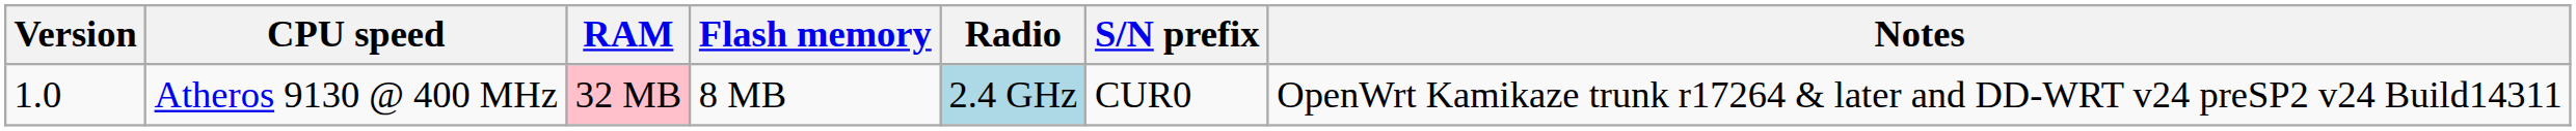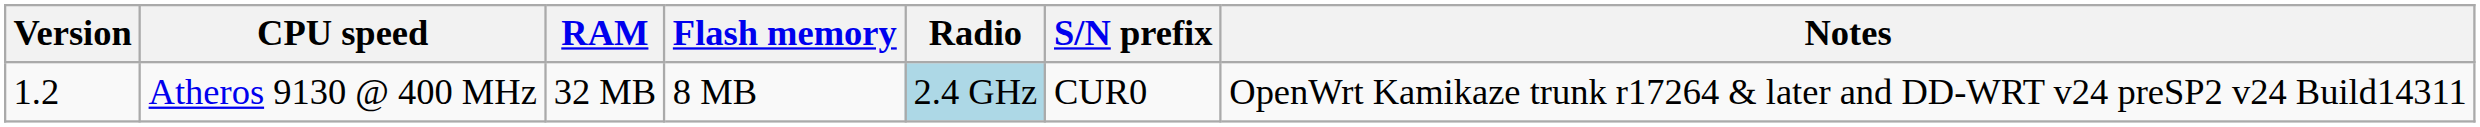Atheros 9130 @ 400 MHz | Version: 1.0 -> 1.2
Atheros 9130 @ 400 MHz | RAM: pink background -> no background
